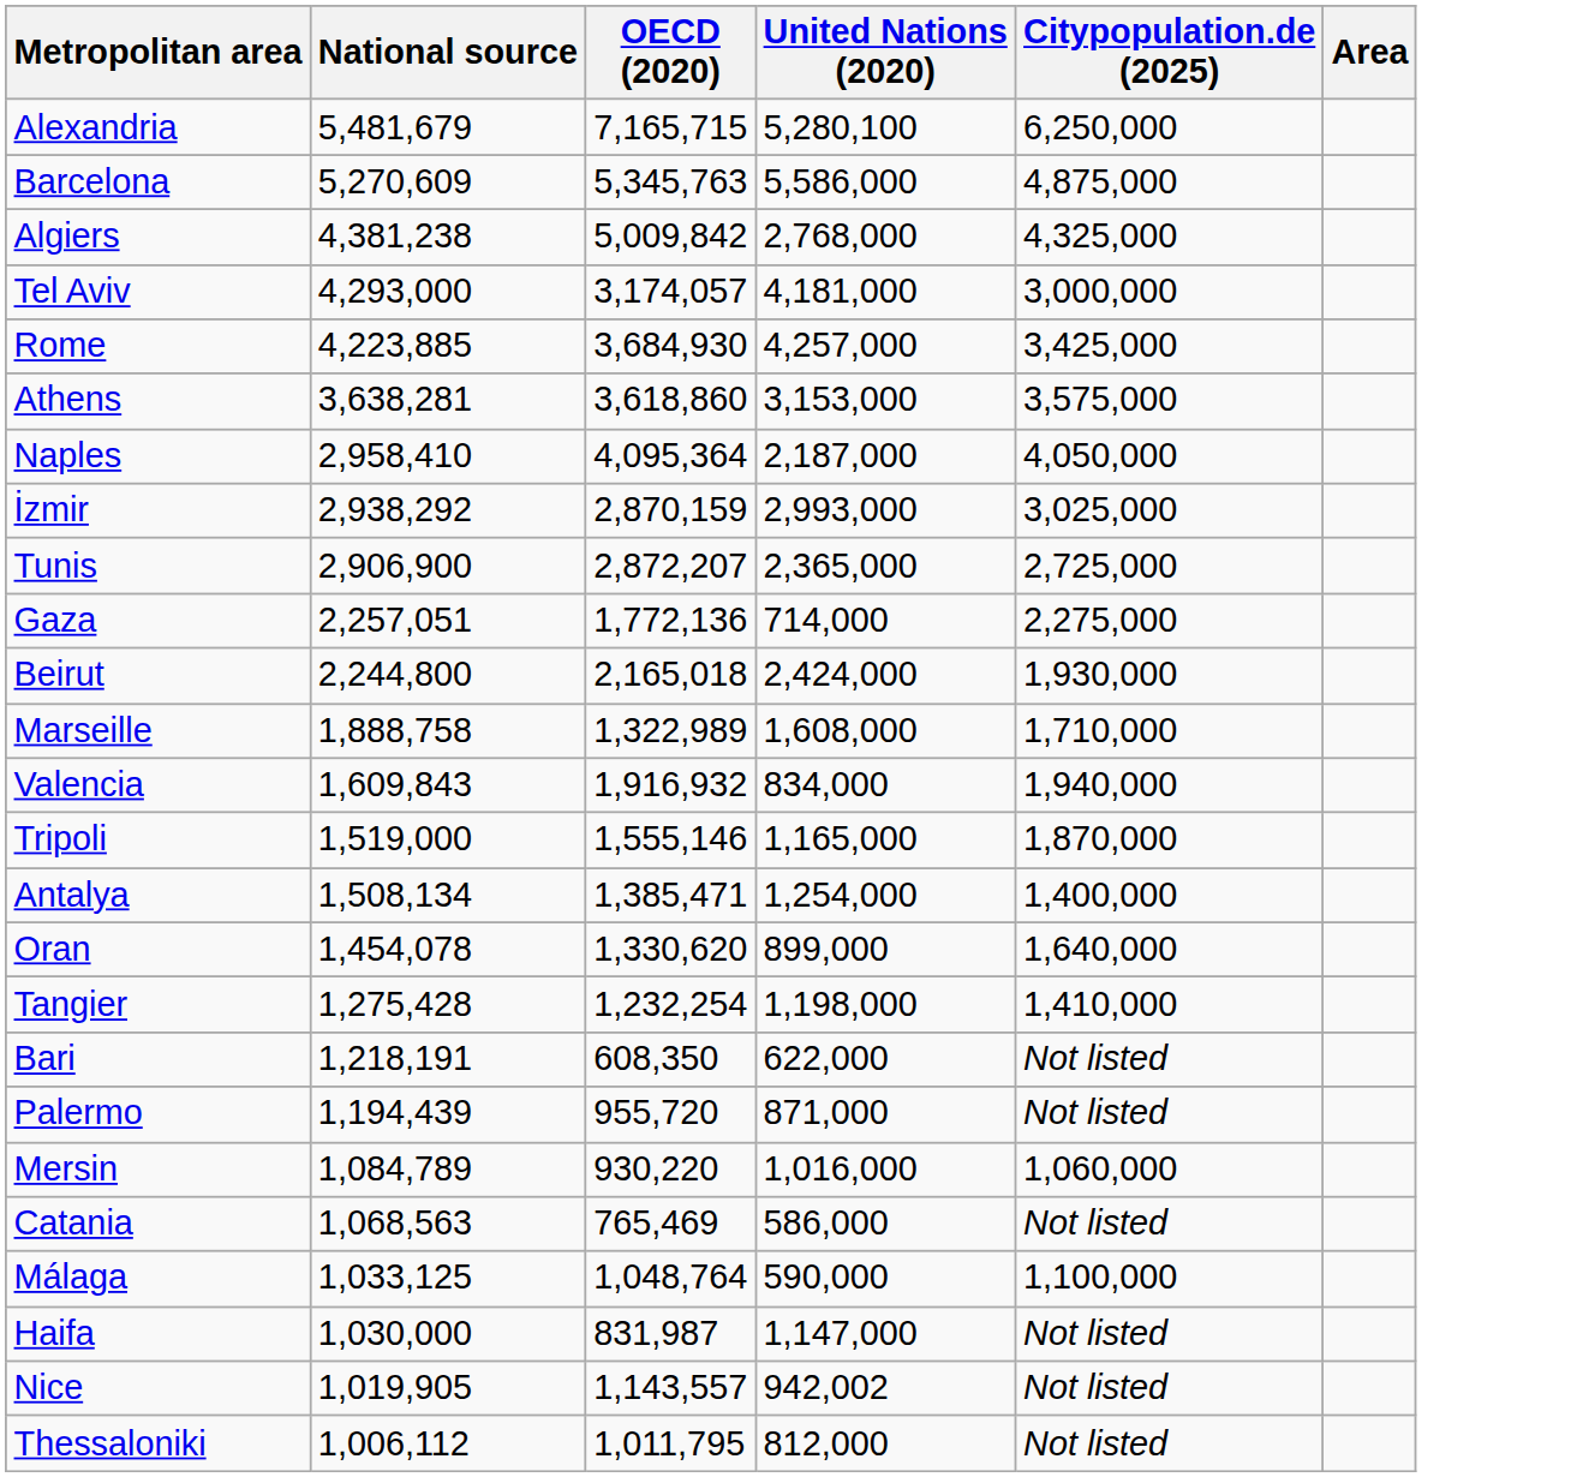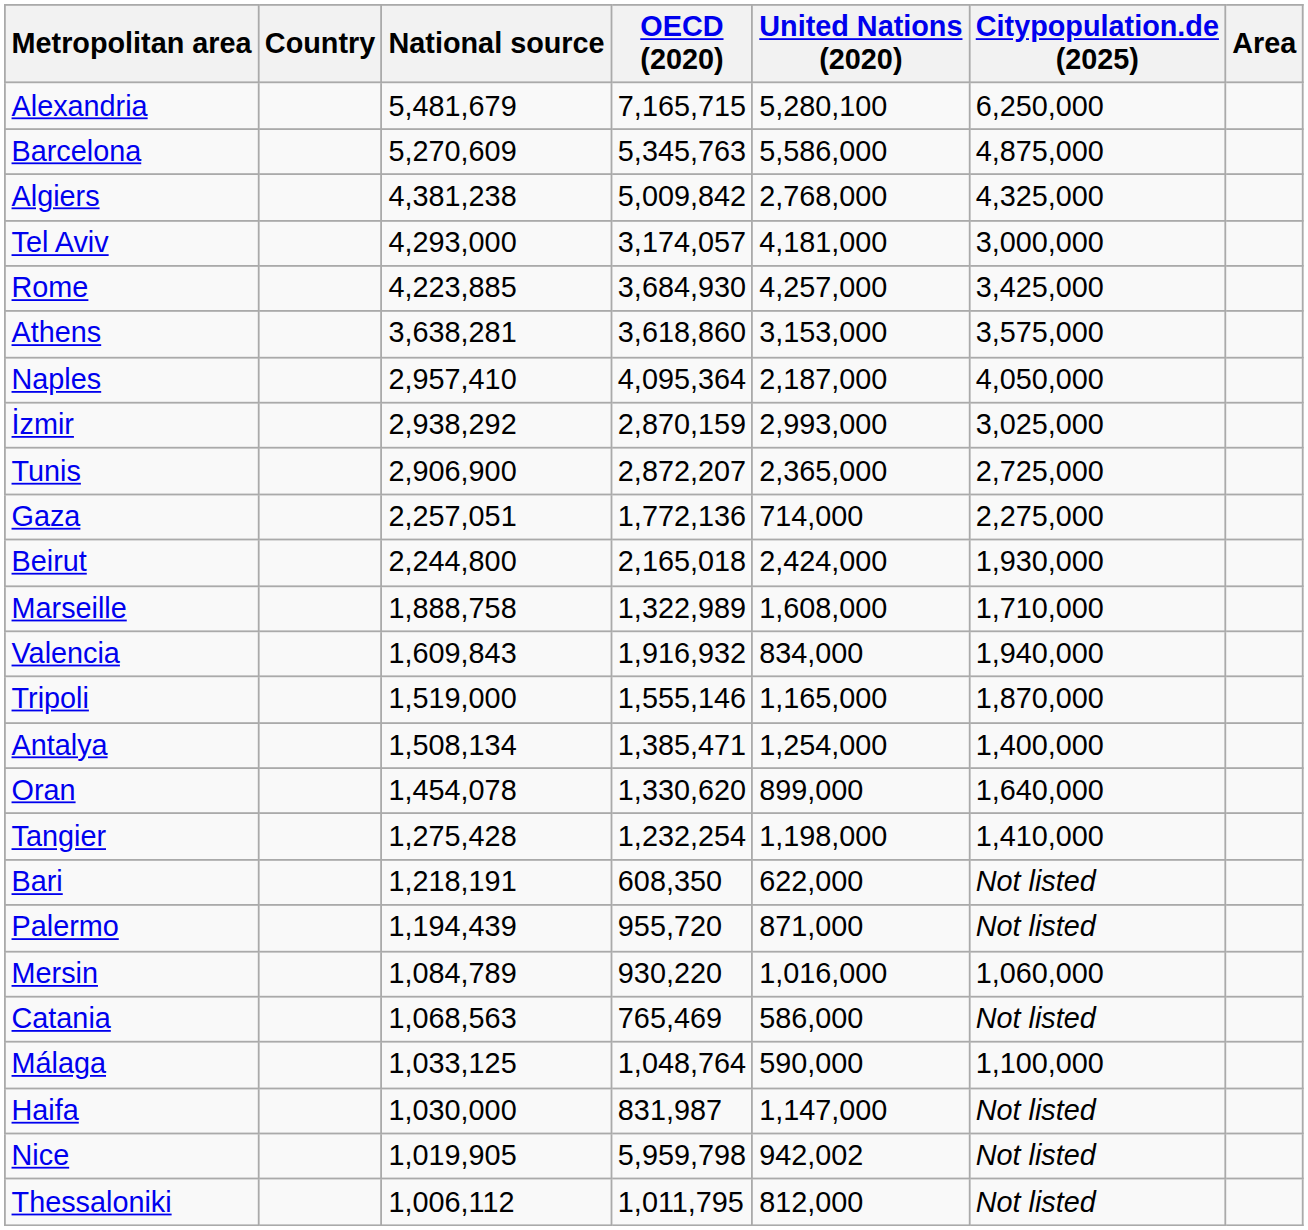+ column: Country
Naples | National source: 2,958,410 -> 2,957,410
Nice | OECD (2020): 1,143,557 -> 5,959,798
